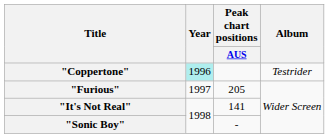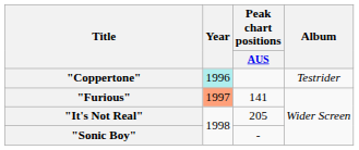"Furious" | Year: no background -> lightsalmon background
"Furious" | Peak chart positions / AUS: 205 -> 141
"It's Not Real" | Peak chart positions / AUS: 141 -> 205
